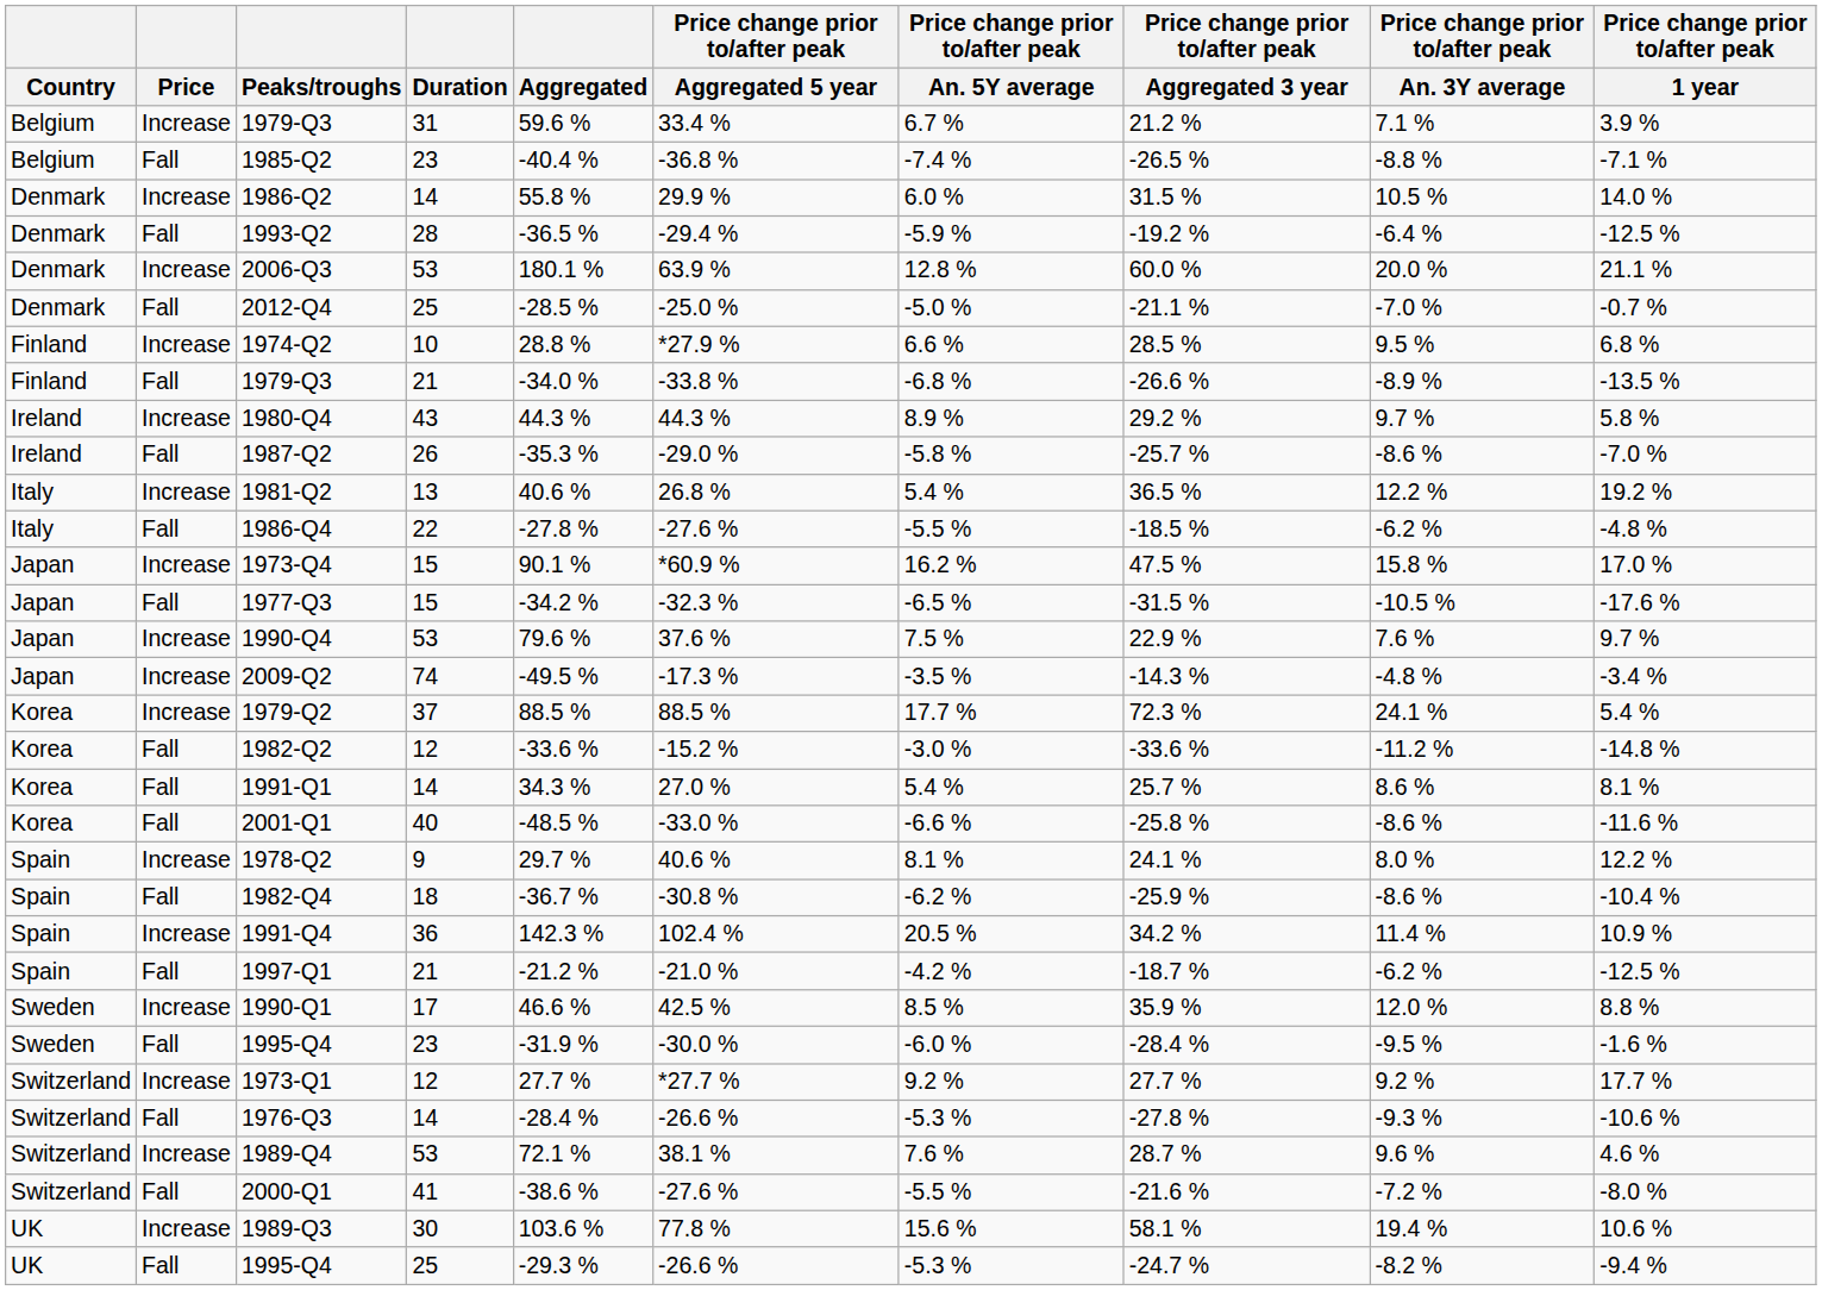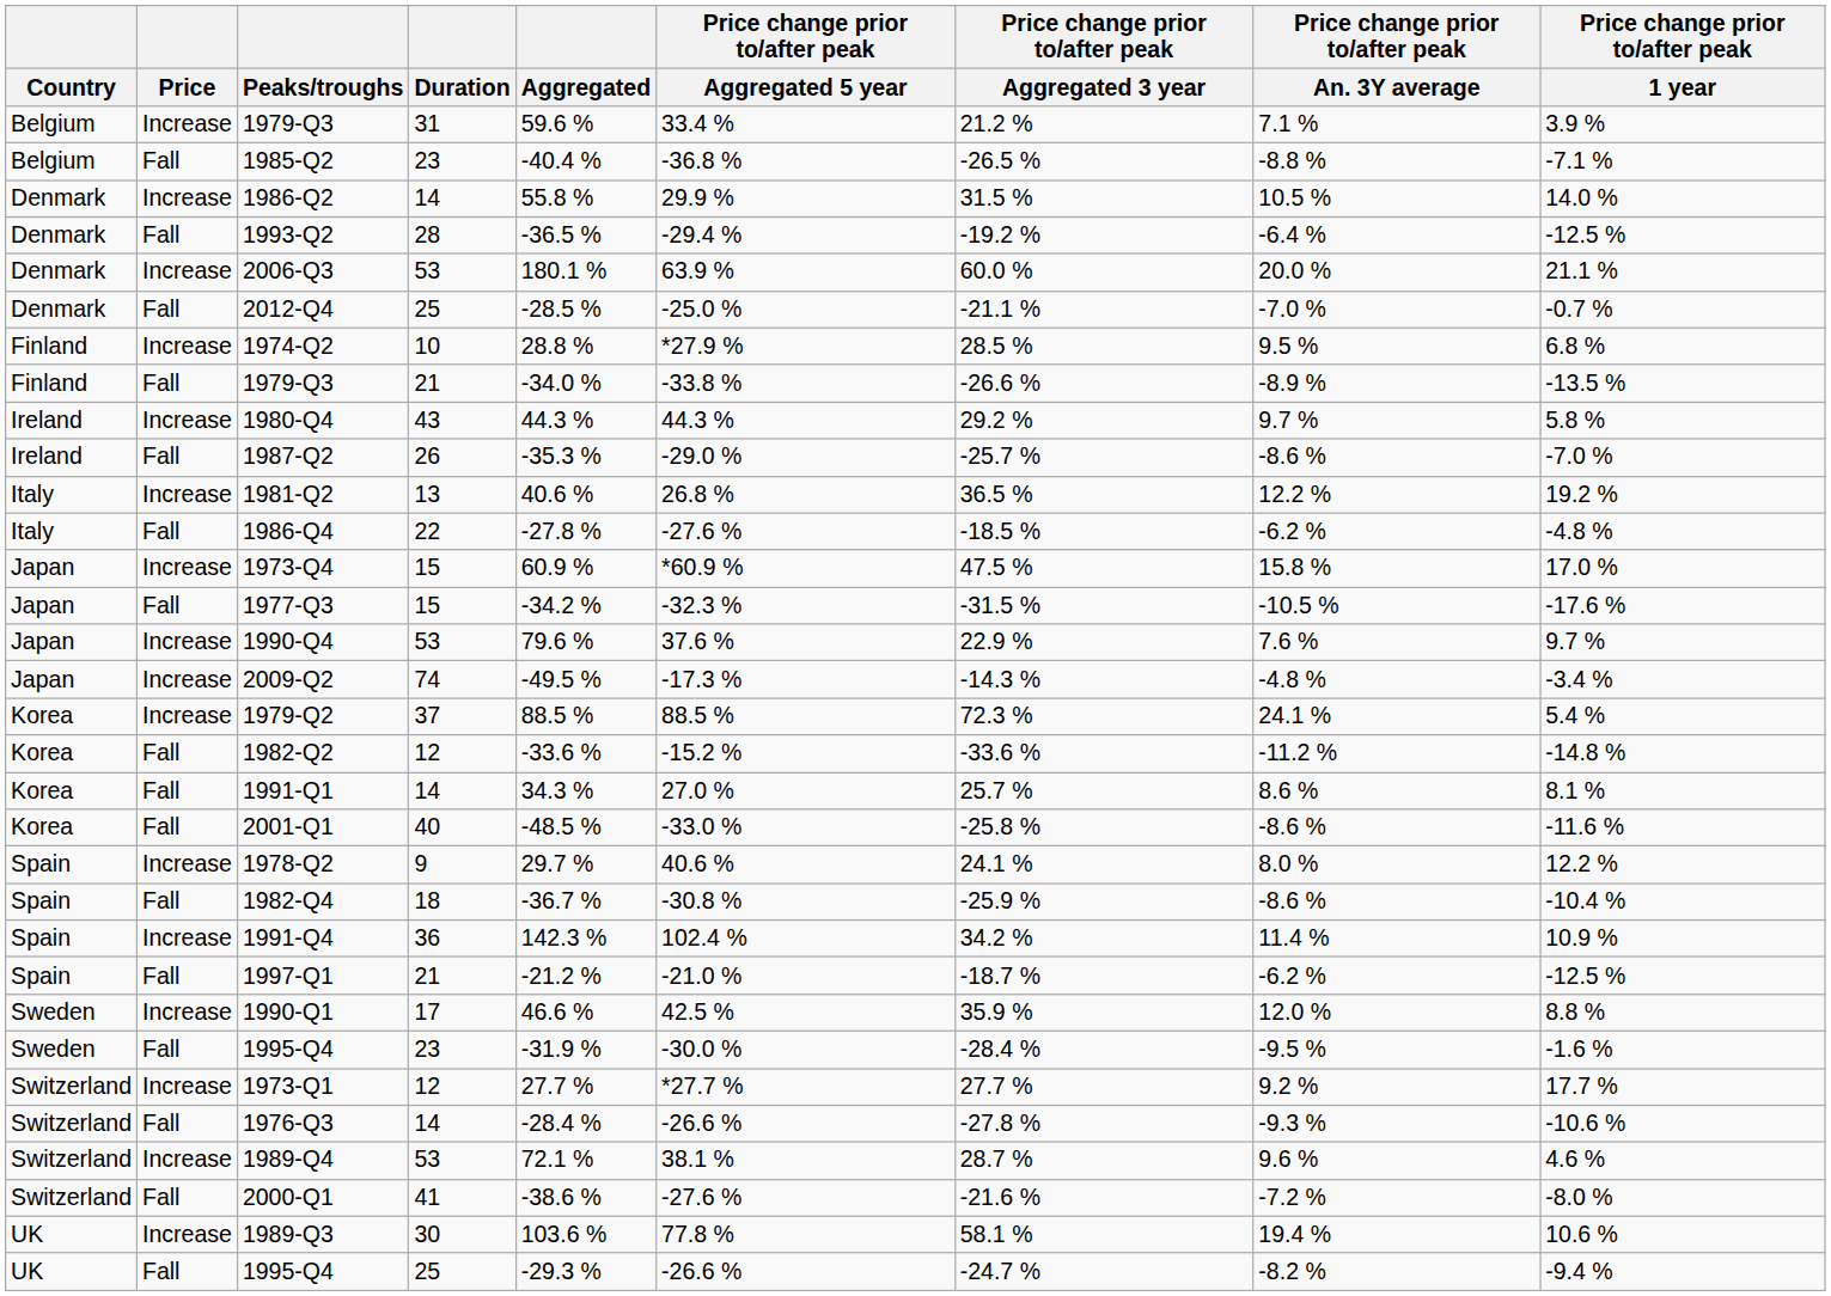- column: Price change prior to/after peak | An. 5Y average | 6.7 % | -7.4 % | 6.0 % | -5.9 % | 12.8 % | -5.0 % | 6.6 % | -6.8 % | 8.9 % | -5.8 % | 5.4 % | -5.5 % | 16.2 % | -6.5 % | 7.5 % | -3.5 % | 17.7 % | -3.0 % | 5.4 % | -6.6 % | 8.1 % | -6.2 % | 20.5 % | -4.2 % | 8.5 % | -6.0 % | 9.2 % | -5.3 % | 7.6 % | -5.5 % | 15.6 % | -5.3 %
1973-Q4 | Aggregated: 90.1 % -> 60.9 %
